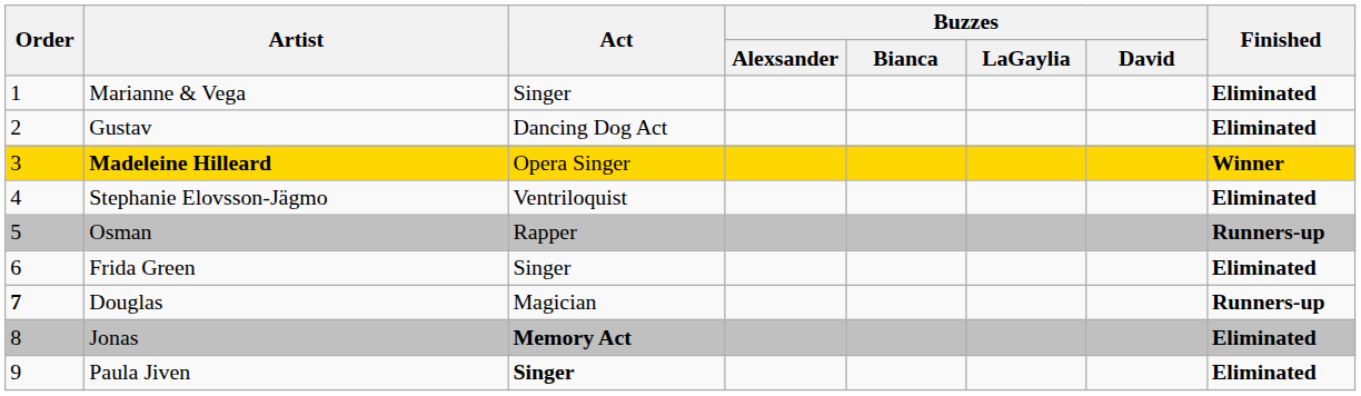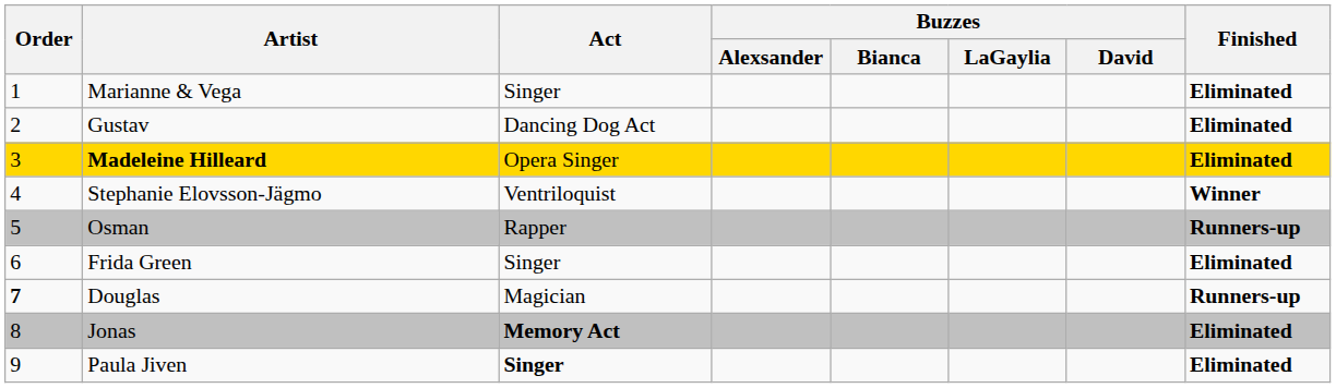Madeleine Hilleard | Finished: Winner -> Eliminated
Stephanie Elovsson-Jägmo | Finished: Eliminated -> Winner
